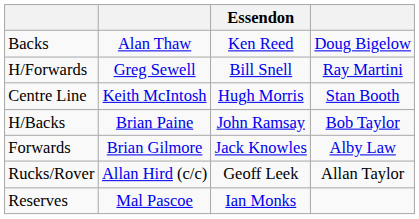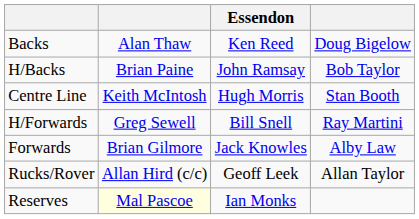rows swapped: H/Backs <-> H/Forwards
Reserves | column 2: no background -> lightyellow background
